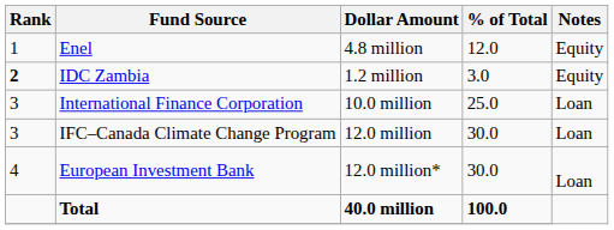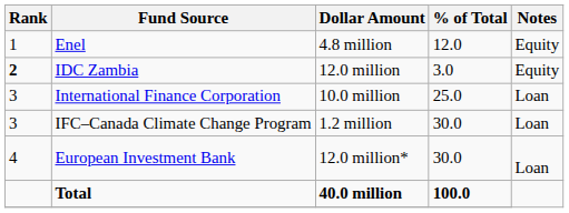IDC Zambia | Dollar Amount: 1.2 million -> 12.0 million
IFC–Canada Climate Change Program | Dollar Amount: 12.0 million -> 1.2 million
